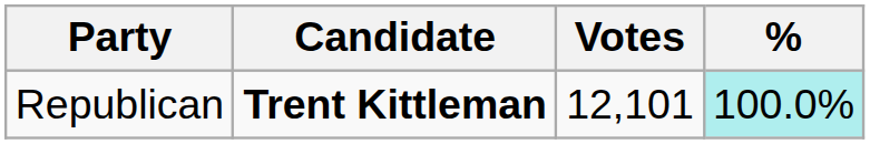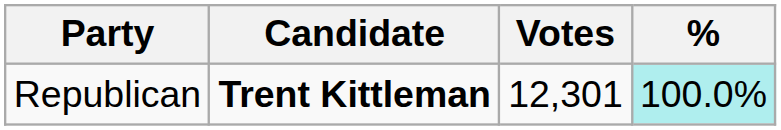Republican | Votes: 12,101 -> 12,301
